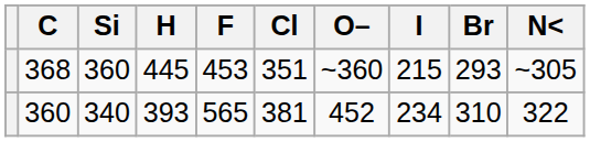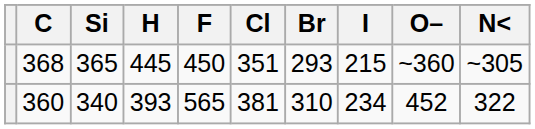columns swapped: Br <-> O–
368 | Si: 360 -> 365
368 | F: 453 -> 450
